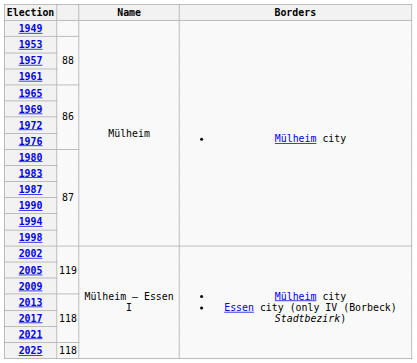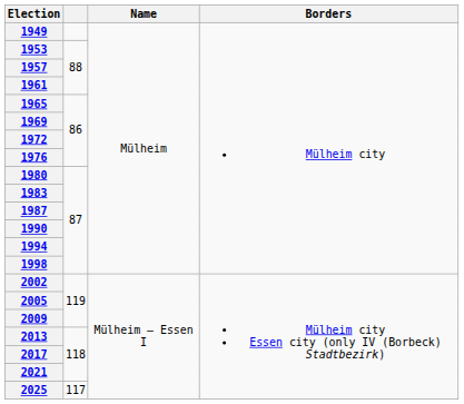2025 | column 2: 118 -> 117
